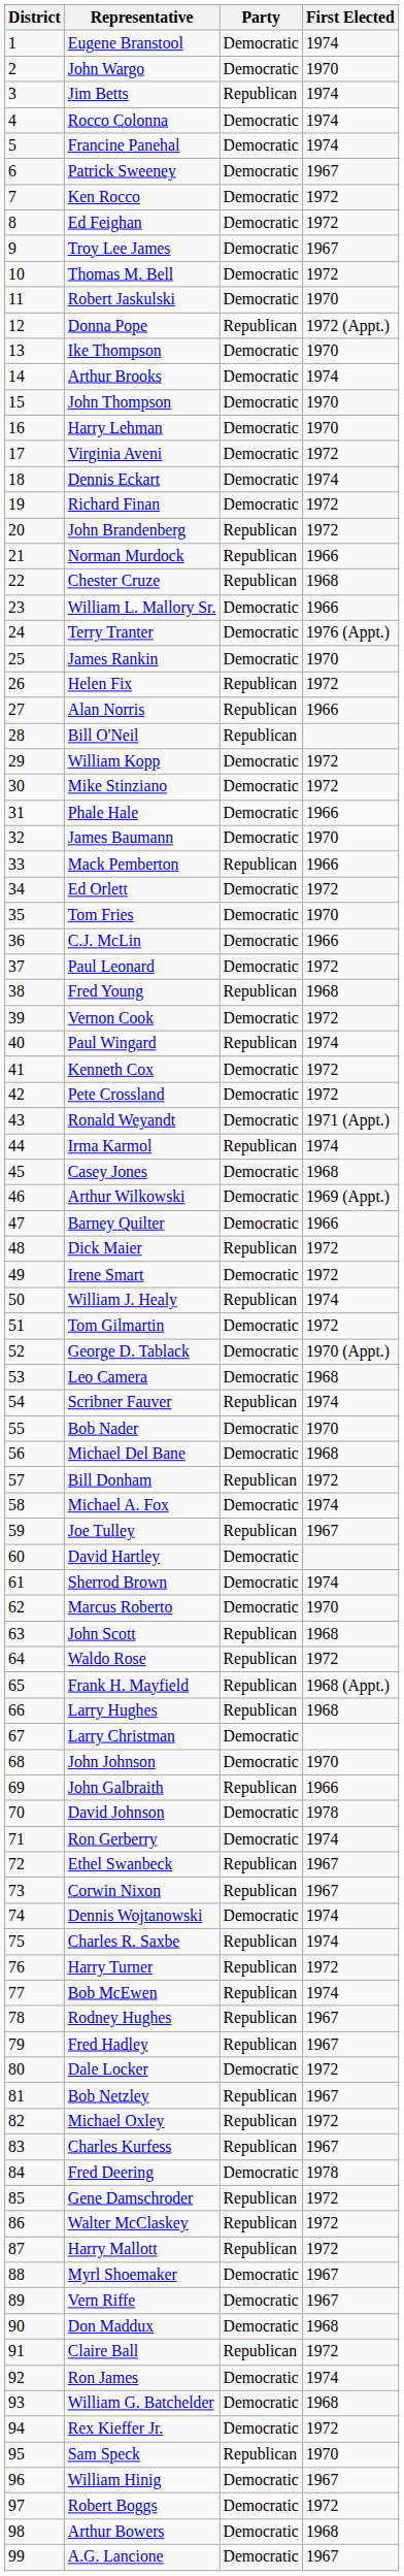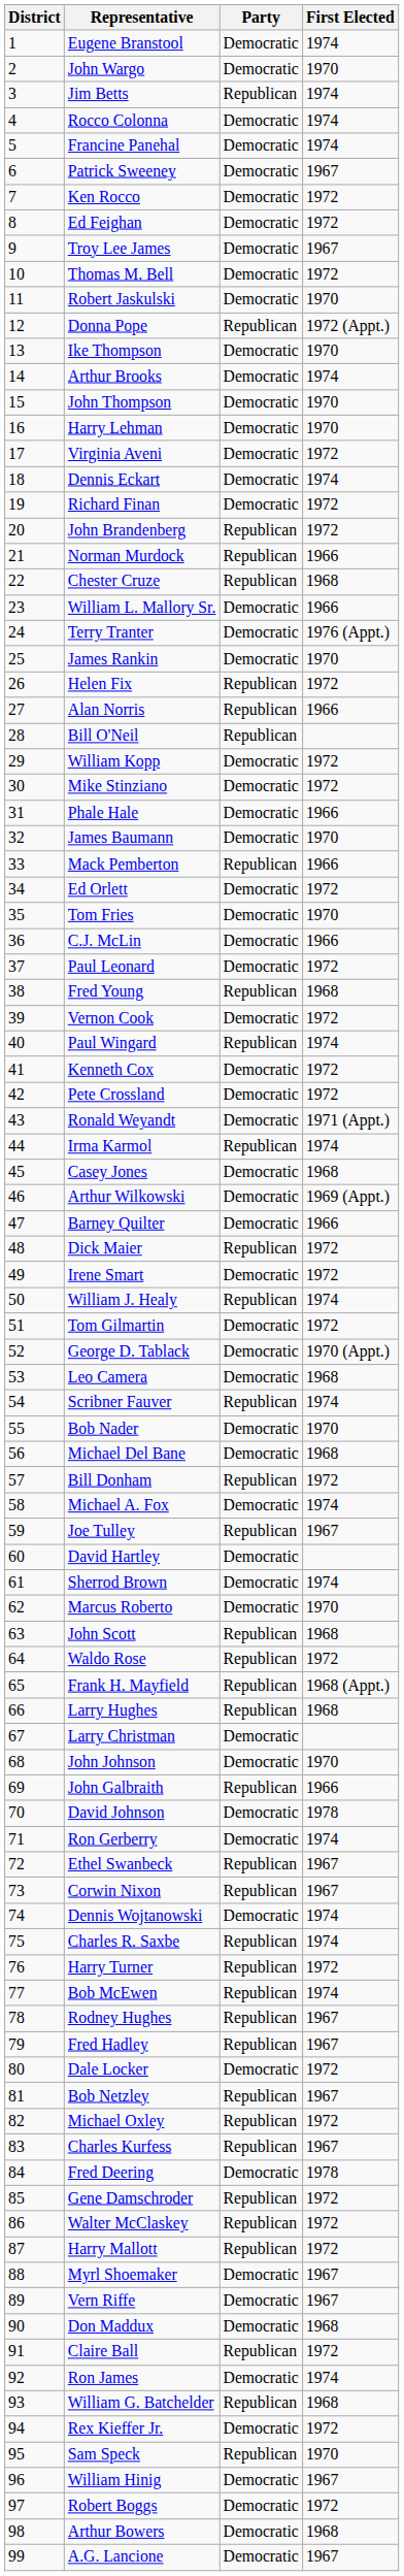William G. Batchelder | Party: Democratic -> Republican
